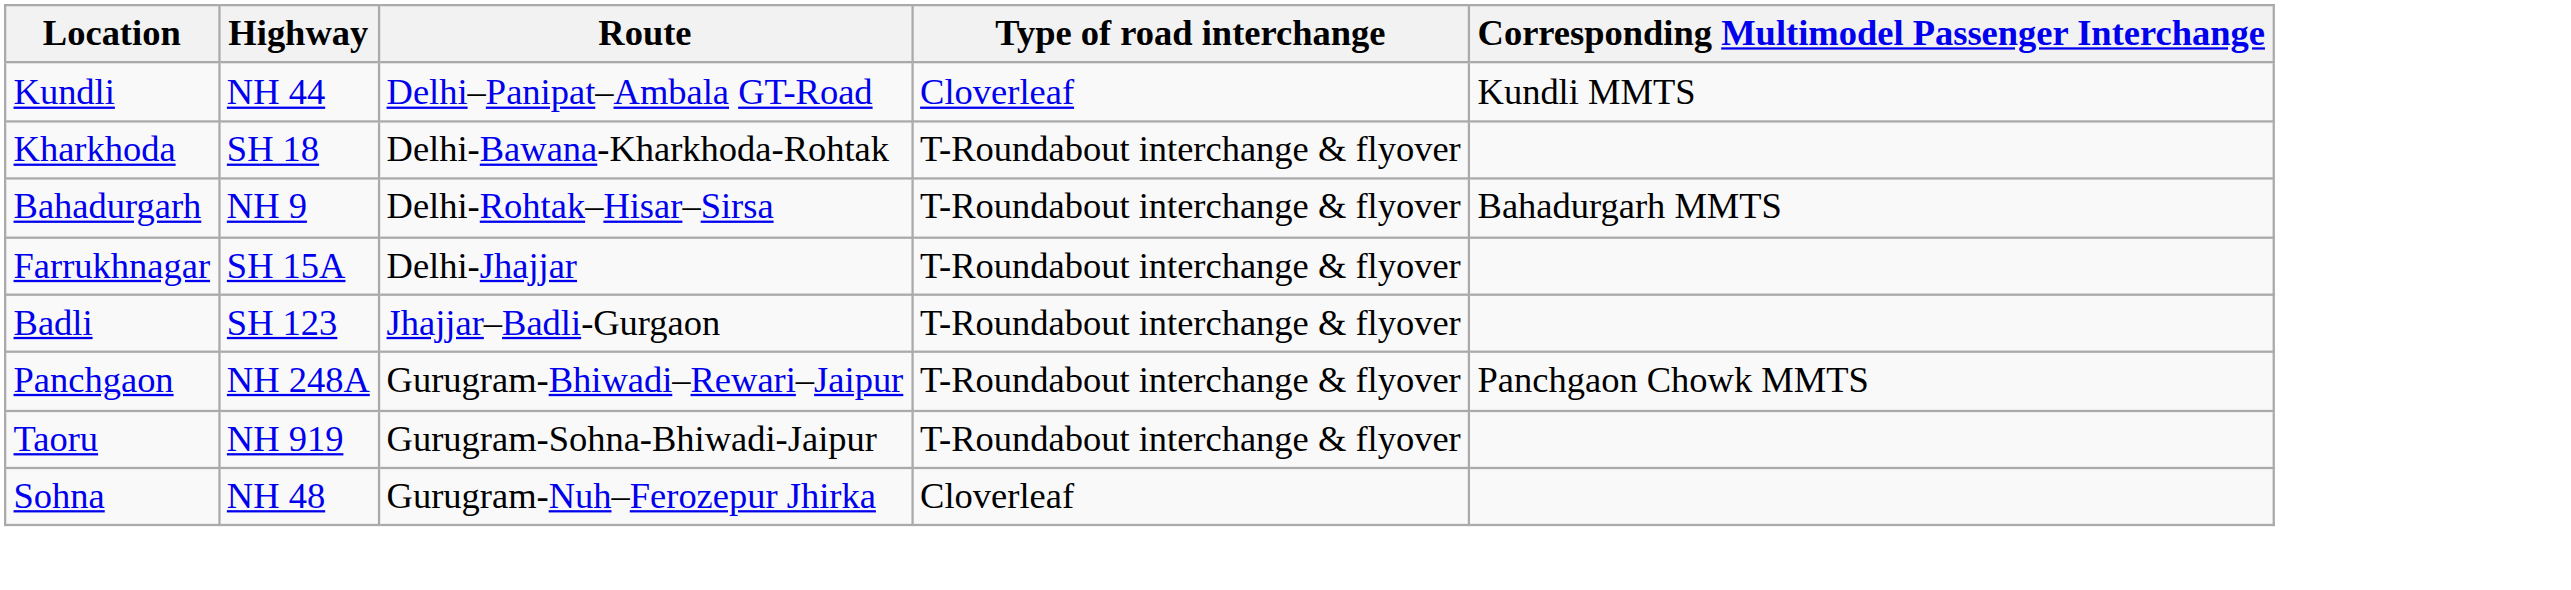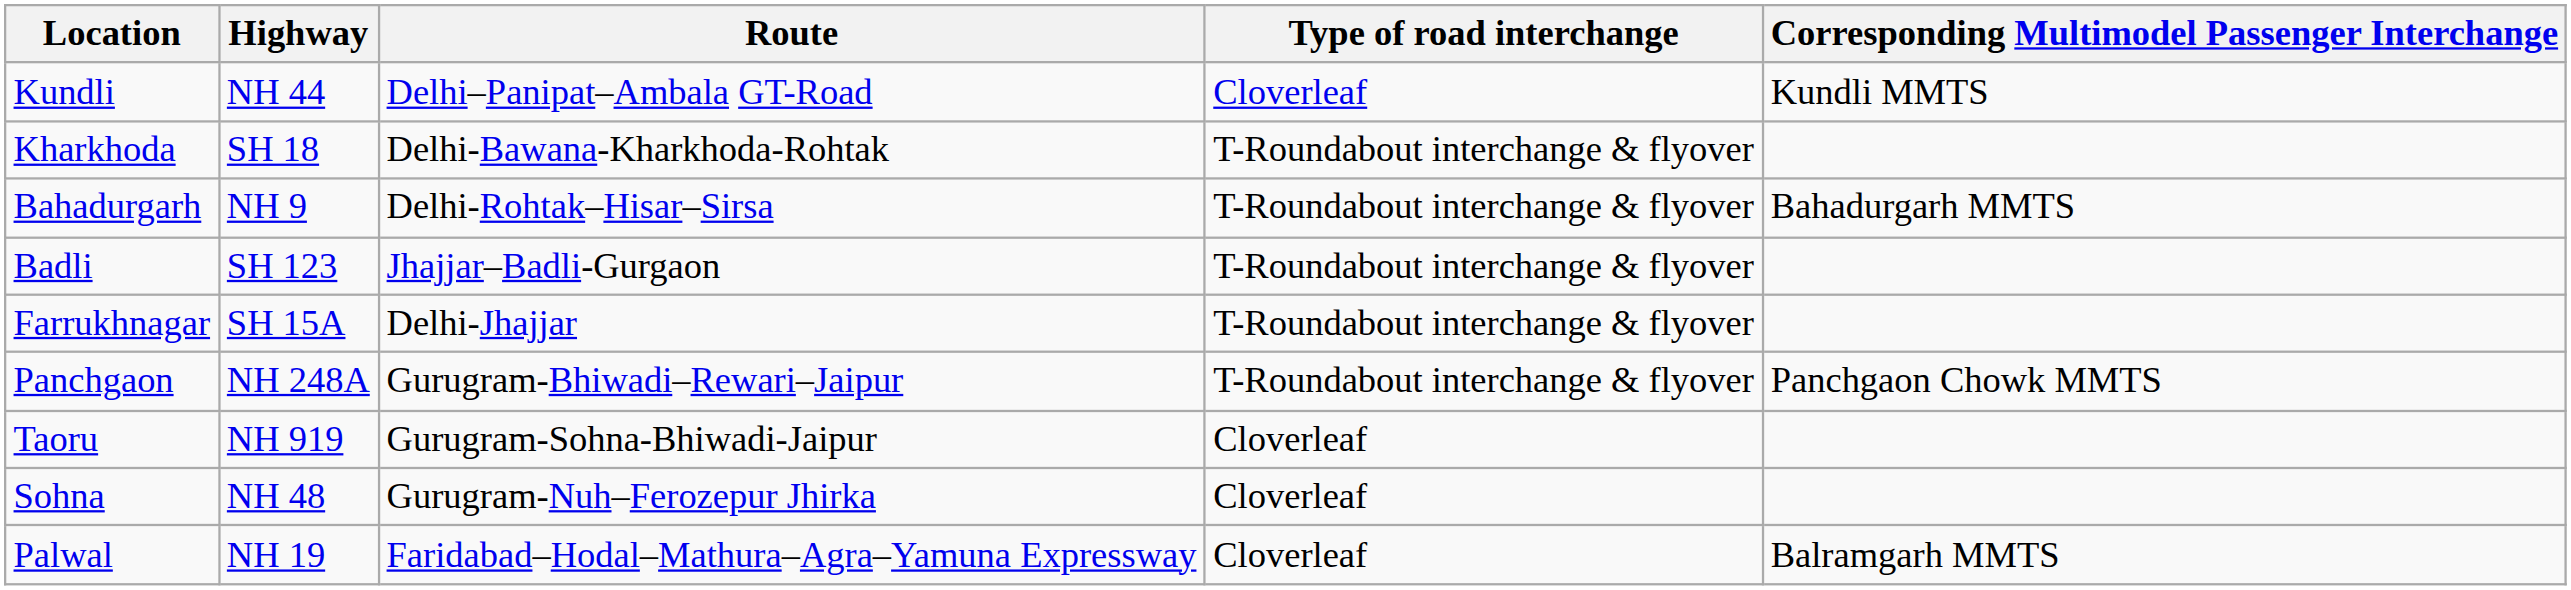rows swapped: Badli <-> Farrukhnagar
Taoru | Type of road interchange: T-Roundabout interchange & flyover -> Cloverleaf
+ row: Palwal | NH 19 | Faridabad–Hodal–Mathura–Agra–Yamuna Expressway | Cloverleaf | Balramgarh MMTS
